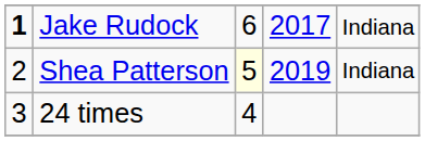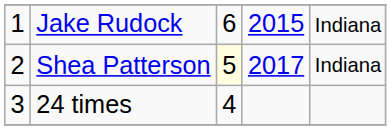Jake Rudock | column 1: bold -> normal
Jake Rudock | column 4: 2017 -> 2015
Shea Patterson | column 4: 2019 -> 2017
